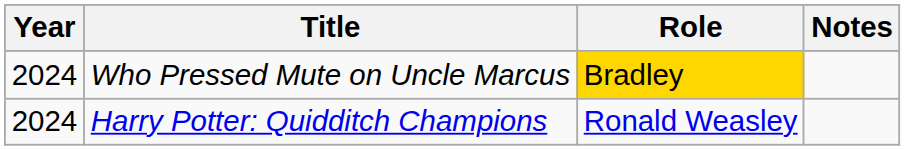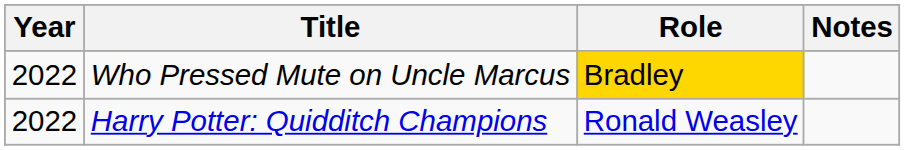Who Pressed Mute on Uncle Marcus | Year: 2024 -> 2022
Harry Potter: Quidditch Champions | Year: 2024 -> 2022
